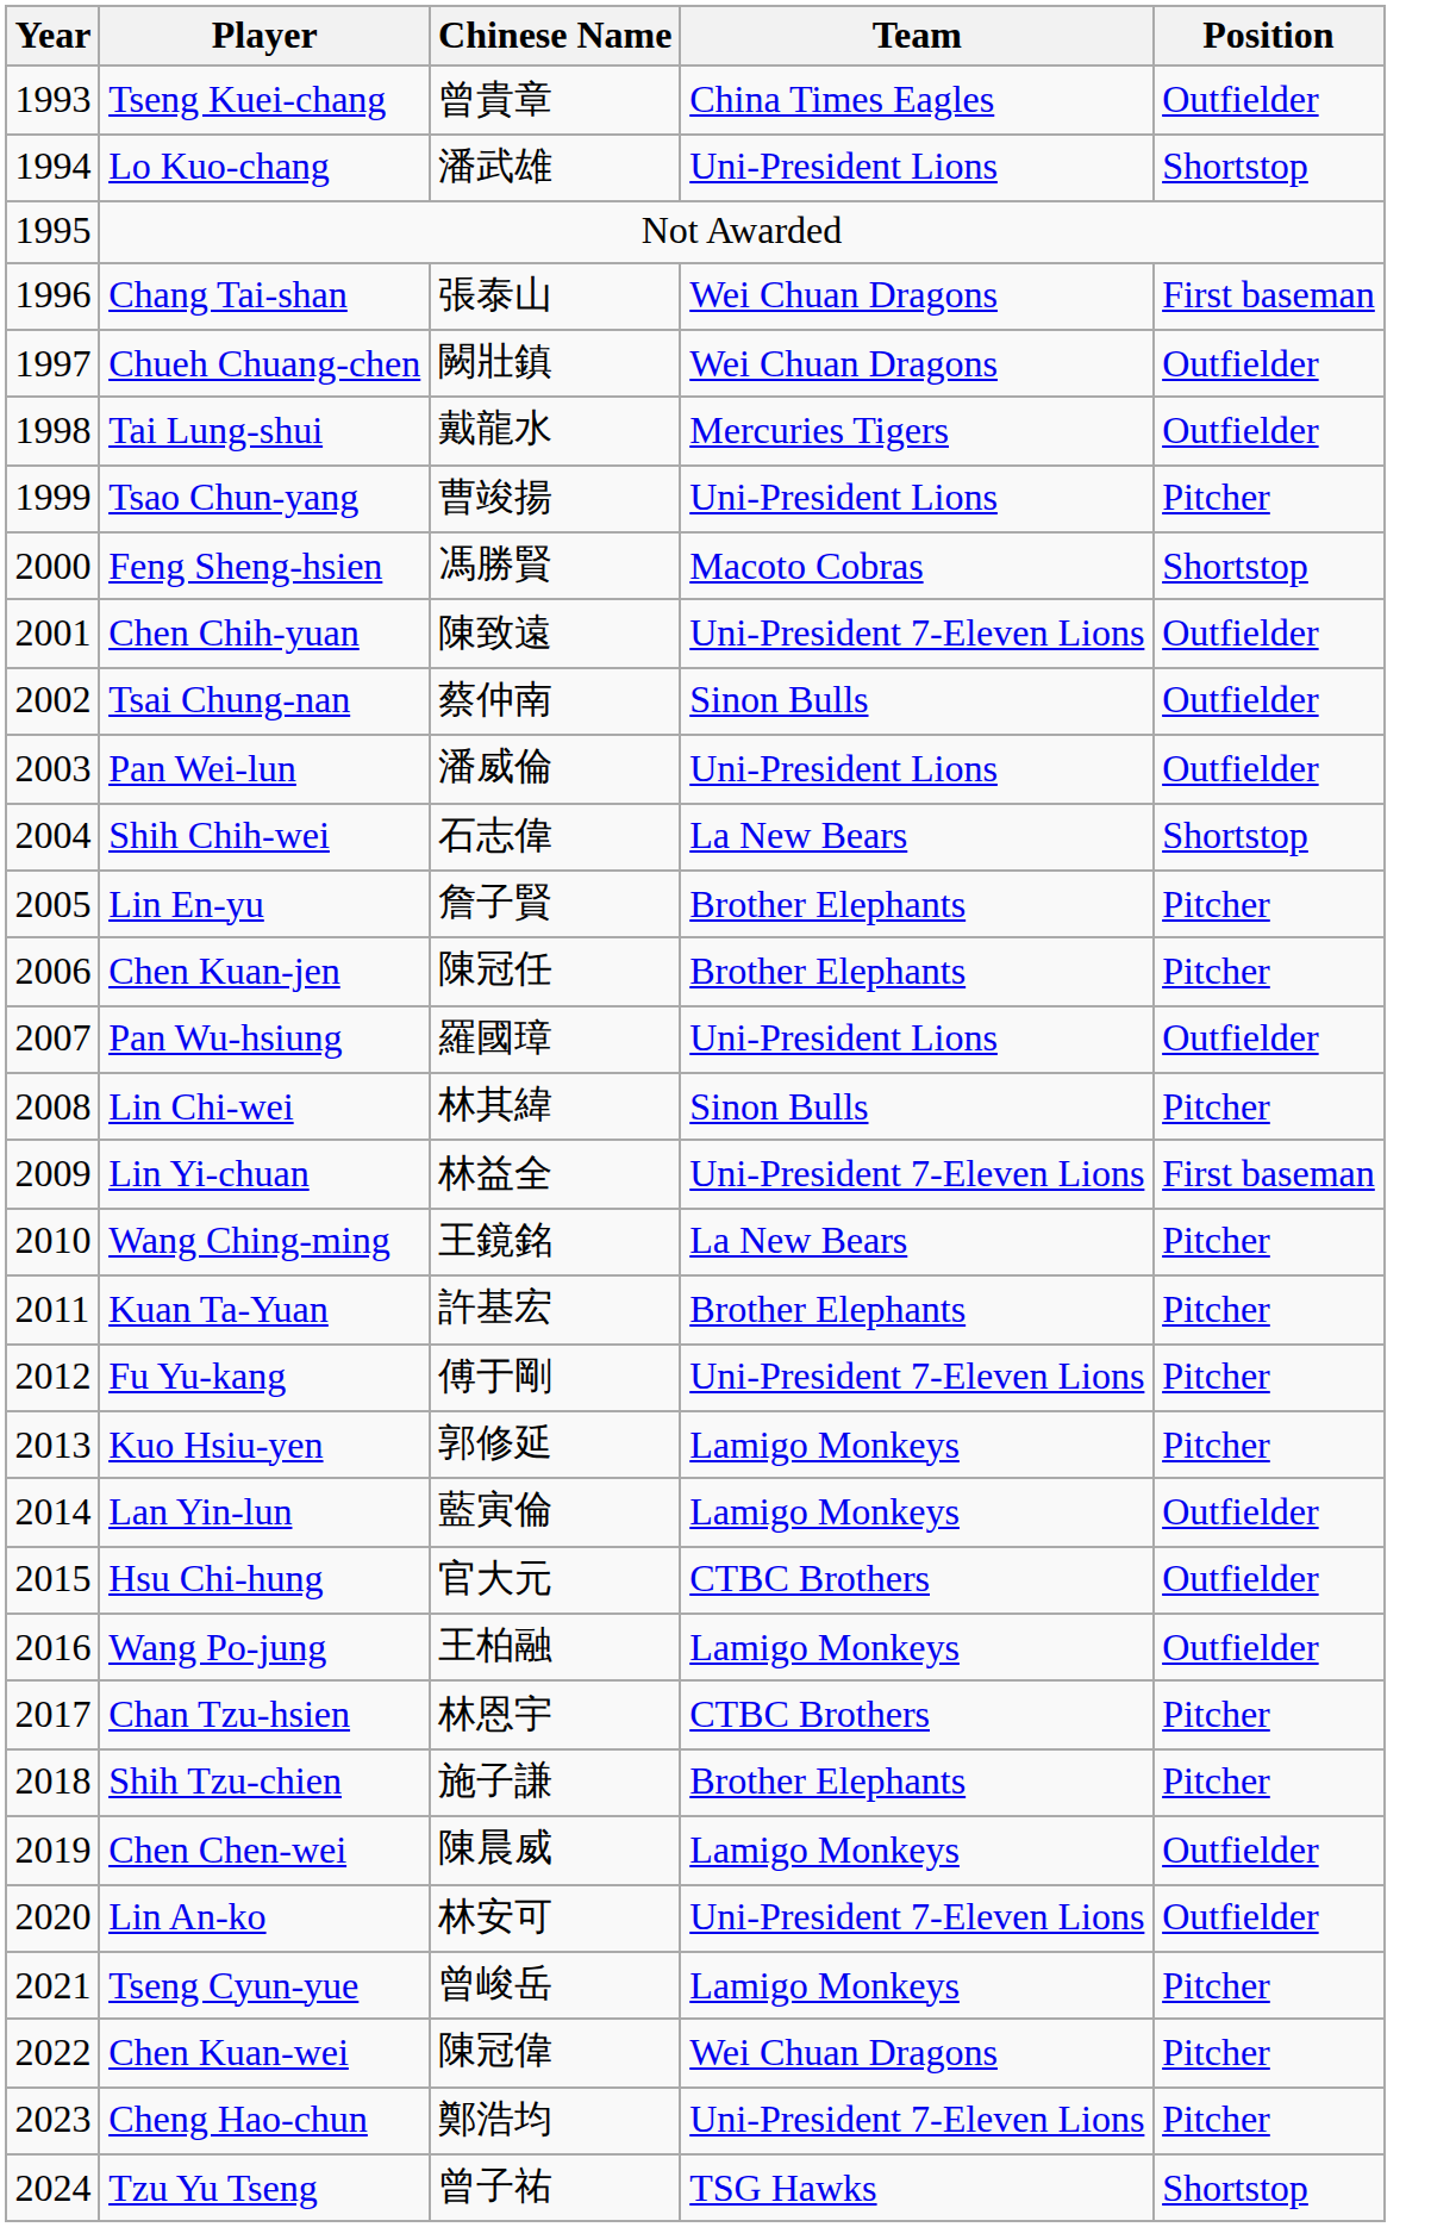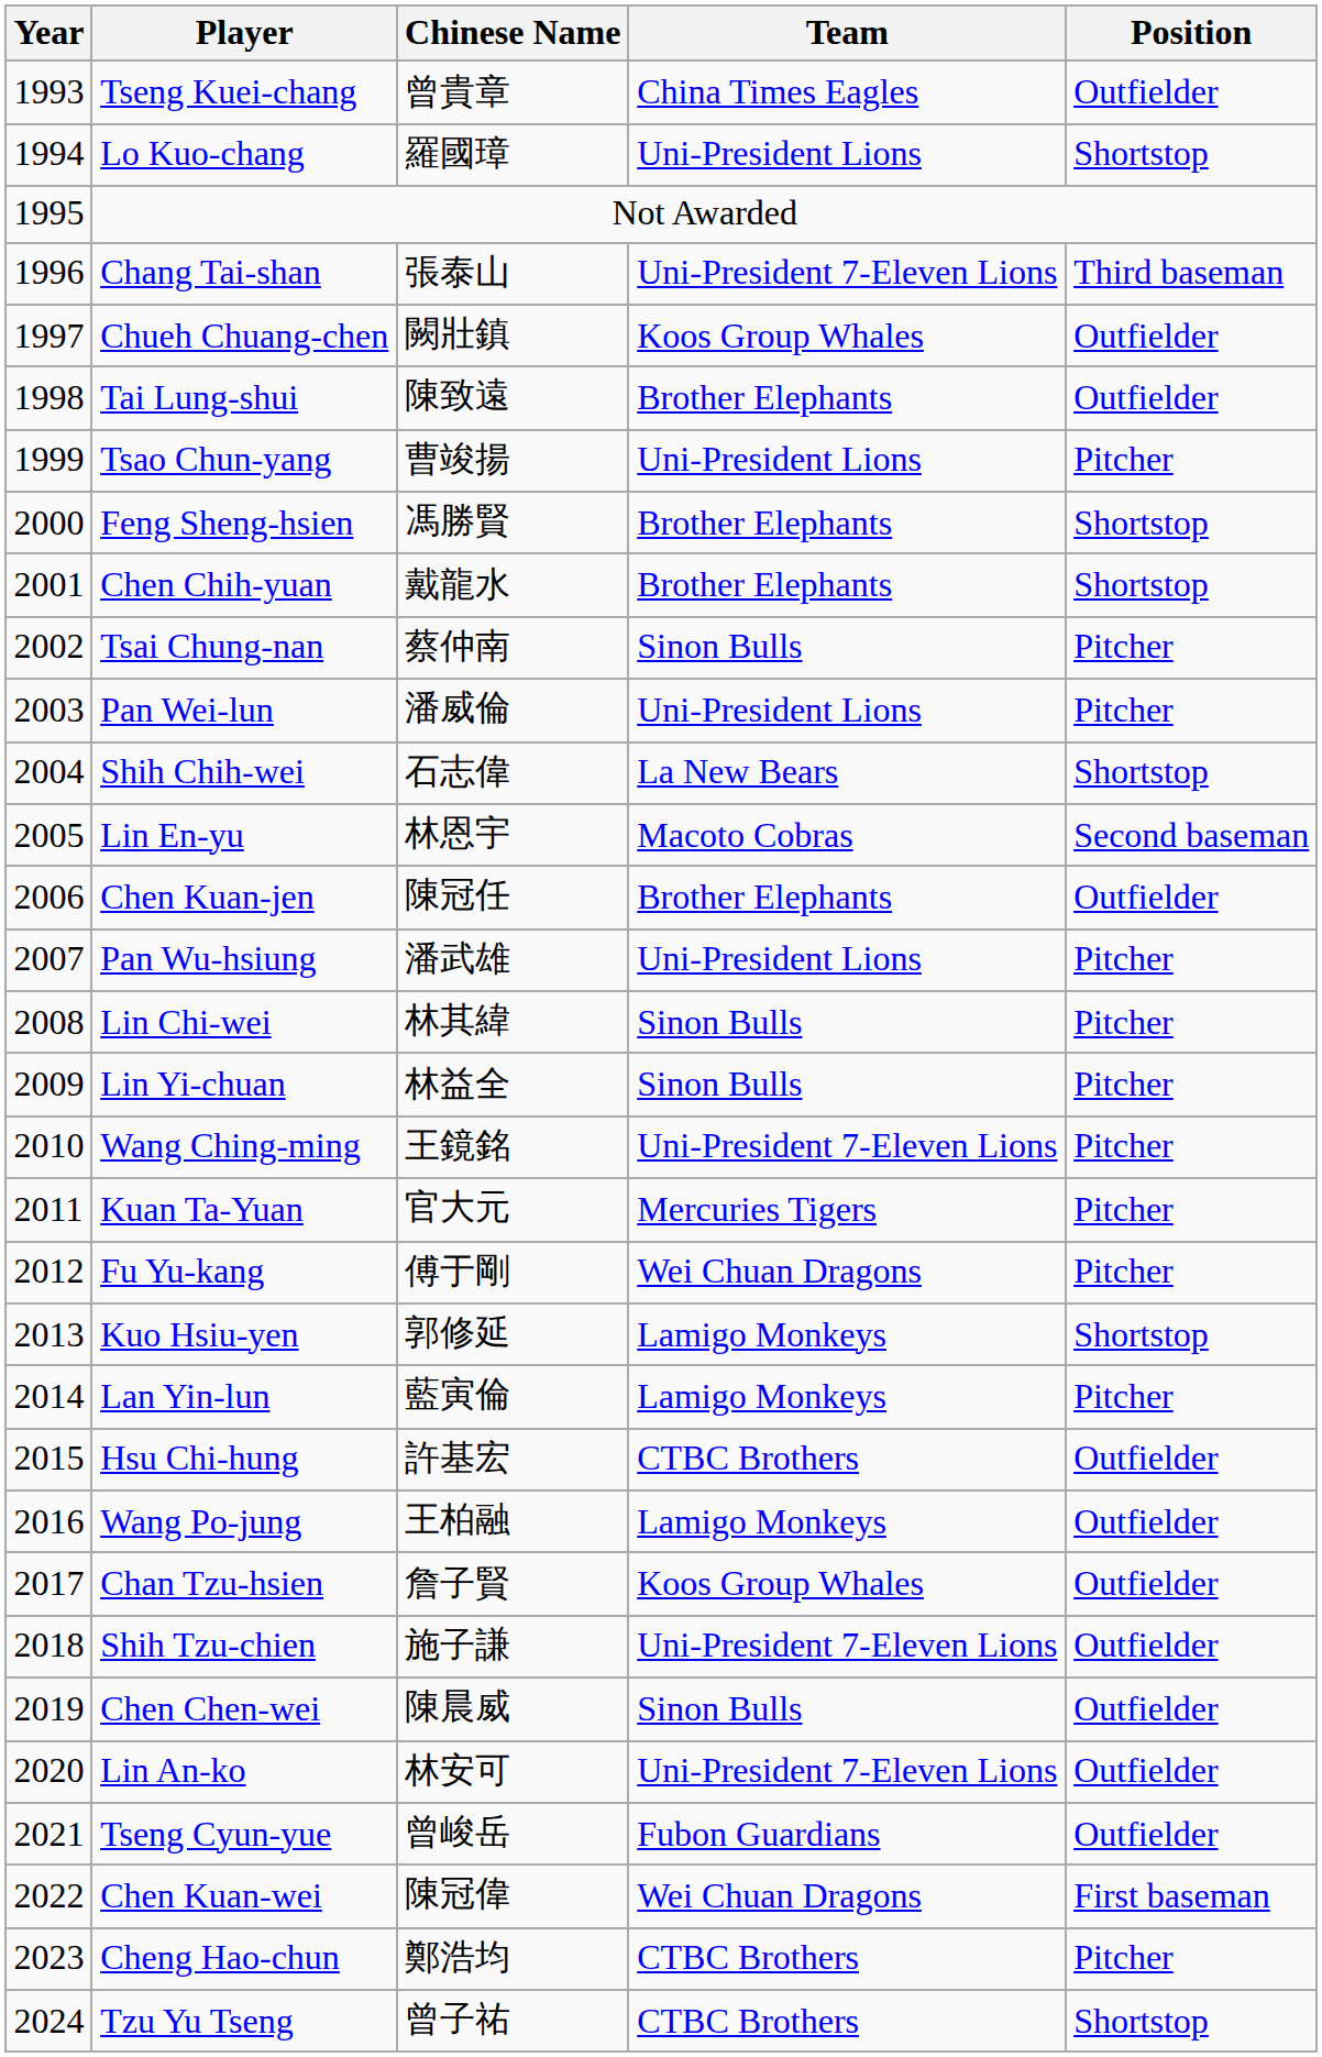Lo Kuo-chang | Chinese Name: 潘武雄 -> 羅國璋
Chang Tai-shan | Team: Wei Chuan Dragons -> Uni-President 7-Eleven Lions
Chang Tai-shan | Position: First baseman -> Third baseman
Chueh Chuang-chen | Team: Wei Chuan Dragons -> Koos Group Whales
Tai Lung-shui | Chinese Name: 戴龍水 -> 陳致遠
Tai Lung-shui | Team: Mercuries Tigers -> Brother Elephants
Feng Sheng-hsien | Team: Macoto Cobras -> Brother Elephants
Chen Chih-yuan | Chinese Name: 陳致遠 -> 戴龍水
Chen Chih-yuan | Team: Uni-President 7-Eleven Lions -> Brother Elephants
Chen Chih-yuan | Position: Outfielder -> Shortstop
Tsai Chung-nan | Position: Outfielder -> Pitcher
Pan Wei-lun | Position: Outfielder -> Pitcher
Lin En-yu | Chinese Name: 詹子賢 -> 林恩宇
Lin En-yu | Team: Brother Elephants -> Macoto Cobras
Lin En-yu | Position: Pitcher -> Second baseman
Chen Kuan-jen | Position: Pitcher -> Outfielder
Pan Wu-hsiung | Chinese Name: 羅國璋 -> 潘武雄
Pan Wu-hsiung | Position: Outfielder -> Pitcher
Lin Yi-chuan | Team: Uni-President 7-Eleven Lions -> Sinon Bulls
Lin Yi-chuan | Position: First baseman -> Pitcher
Wang Ching-ming | Team: La New Bears -> Uni-President 7-Eleven Lions
Kuan Ta-Yuan | Chinese Name: 許基宏 -> 官大元
Kuan Ta-Yuan | Team: Brother Elephants -> Mercuries Tigers
Fu Yu-kang | Team: Uni-President 7-Eleven Lions -> Wei Chuan Dragons
Kuo Hsiu-yen | Position: Pitcher -> Shortstop
Lan Yin-lun | Position: Outfielder -> Pitcher
Hsu Chi-hung | Chinese Name: 官大元 -> 許基宏
Chan Tzu-hsien | Chinese Name: 林恩宇 -> 詹子賢
Chan Tzu-hsien | Team: CTBC Brothers -> Koos Group Whales
Chan Tzu-hsien | Position: Pitcher -> Outfielder
Shih Tzu-chien | Team: Brother Elephants -> Uni-President 7-Eleven Lions
Shih Tzu-chien | Position: Pitcher -> Outfielder
Chen Chen-wei | Team: Lamigo Monkeys -> Sinon Bulls
Tseng Cyun-yue | Team: Lamigo Monkeys -> Fubon Guardians
Tseng Cyun-yue | Position: Pitcher -> Outfielder
Chen Kuan-wei | Position: Pitcher -> First baseman
Cheng Hao-chun | Team: Uni-President 7-Eleven Lions -> CTBC Brothers
Tzu Yu Tseng | Team: TSG Hawks -> CTBC Brothers
